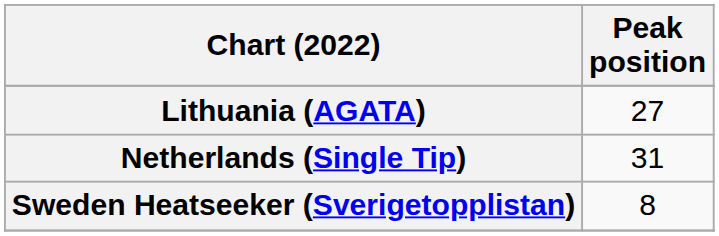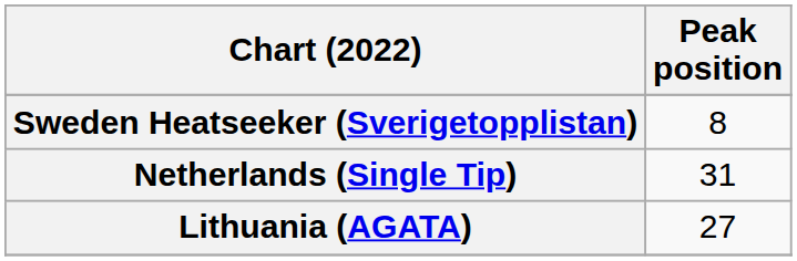rows swapped: Lithuania (AGATA) <-> Sweden Heatseeker (Sverigetopplistan)
